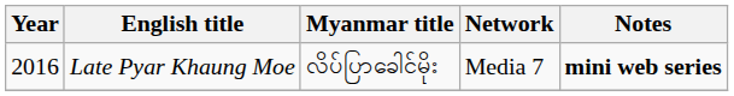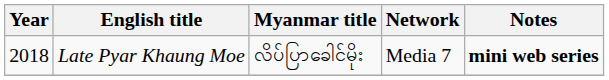Late Pyar Khaung Moe | Year: 2016 -> 2018
